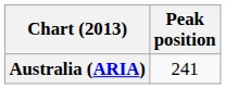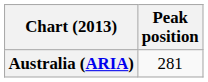Australia (ARIA) | Peak position: 241 -> 281
